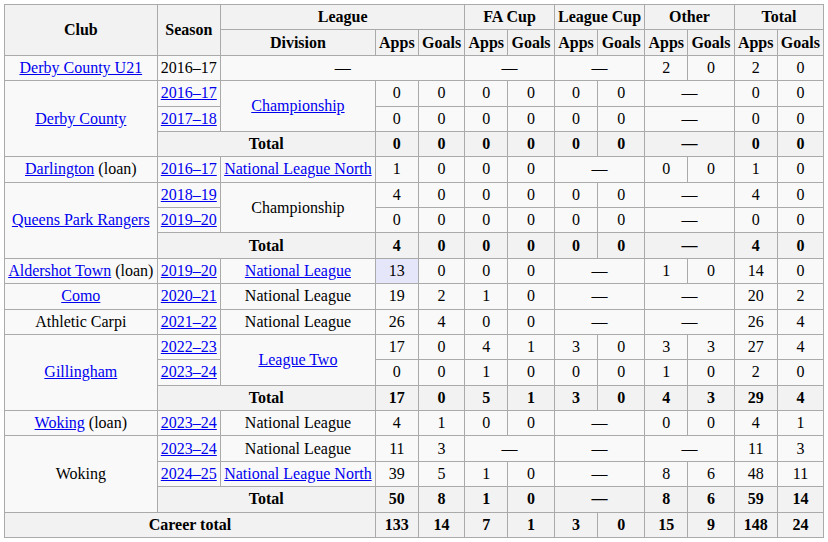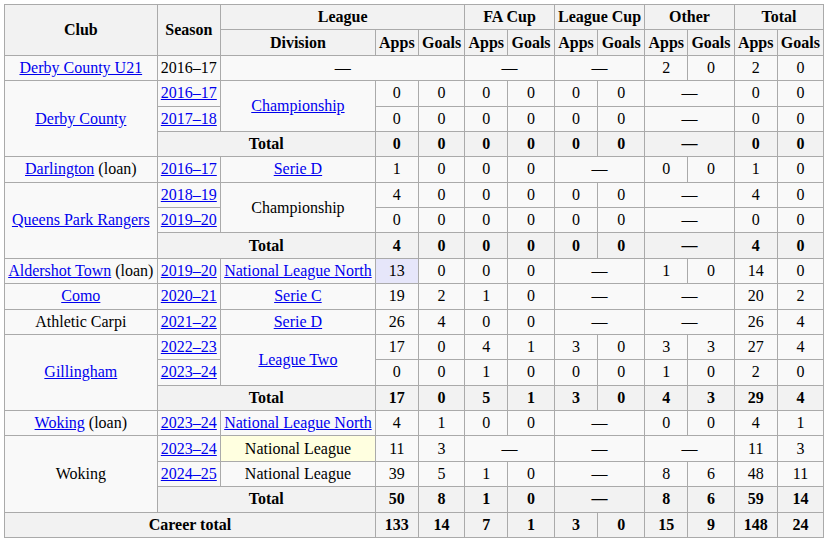Darlington (loan) | League / Division: National League North -> Serie D
Aldershot Town (loan) | League / Division: National League -> National League North
Como | League / Division: National League -> Serie C
Athletic Carpi | League / Division: National League -> Serie D
Woking (loan) | League / Division: National League -> National League North
Woking / 2023–24 | League / Division: no background -> lightyellow background
Woking / 2024–25 | League / Division: National League North -> National League
